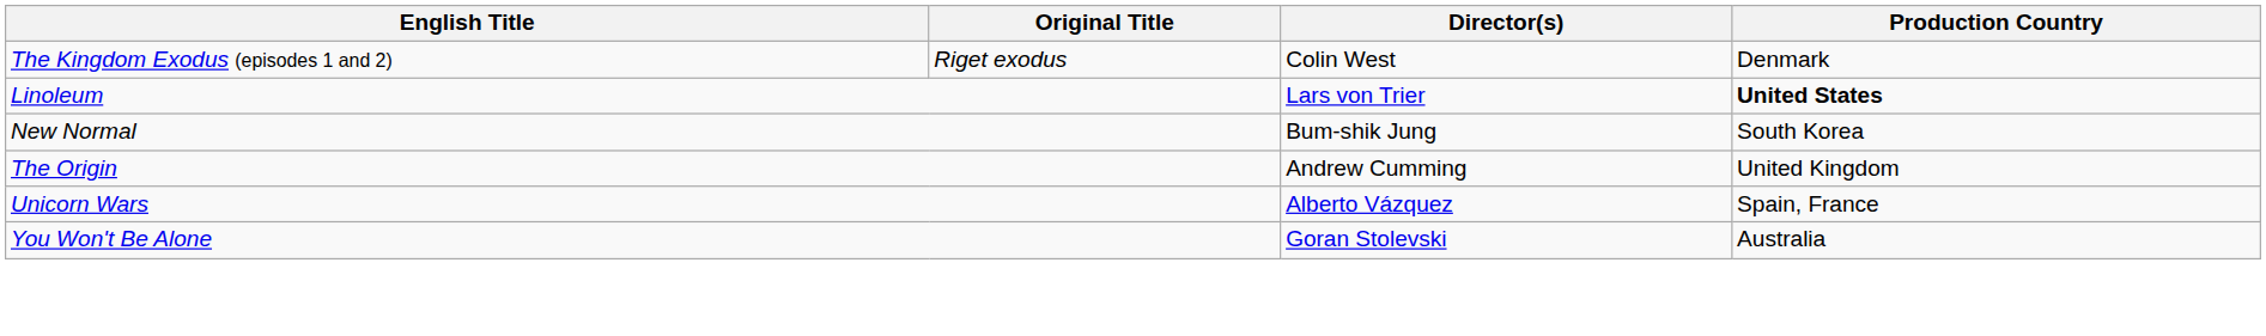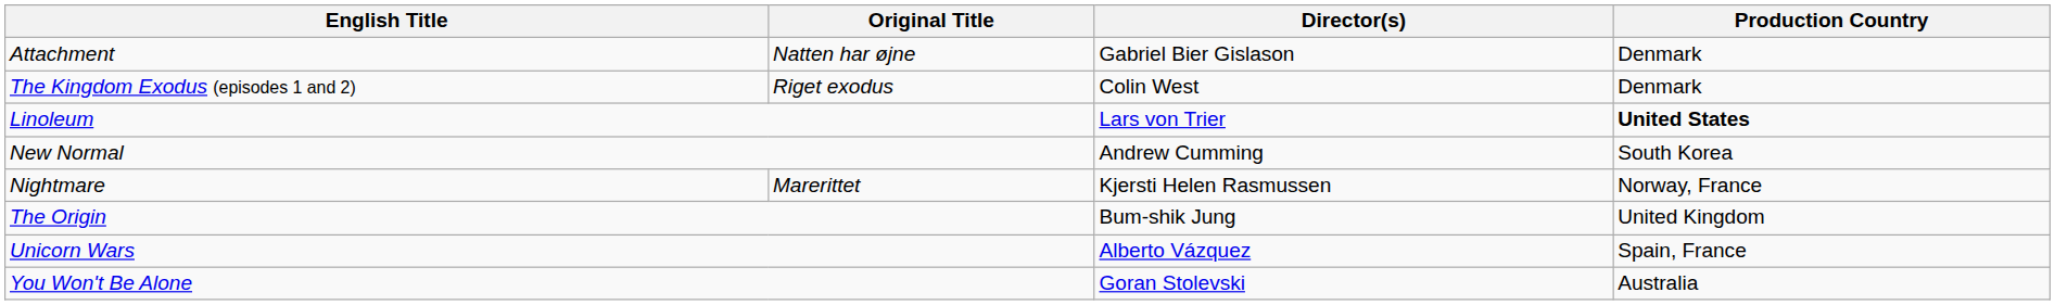+ row: Attachment | Natten har øjne | Gabriel Bier Gislason | Denmark
New Normal | Director(s): Bum-shik Jung -> Andrew Cumming
+ row: Nightmare | Marerittet | Kjersti Helen Rasmussen | Norway, France
The Origin | Director(s): Andrew Cumming -> Bum-shik Jung
